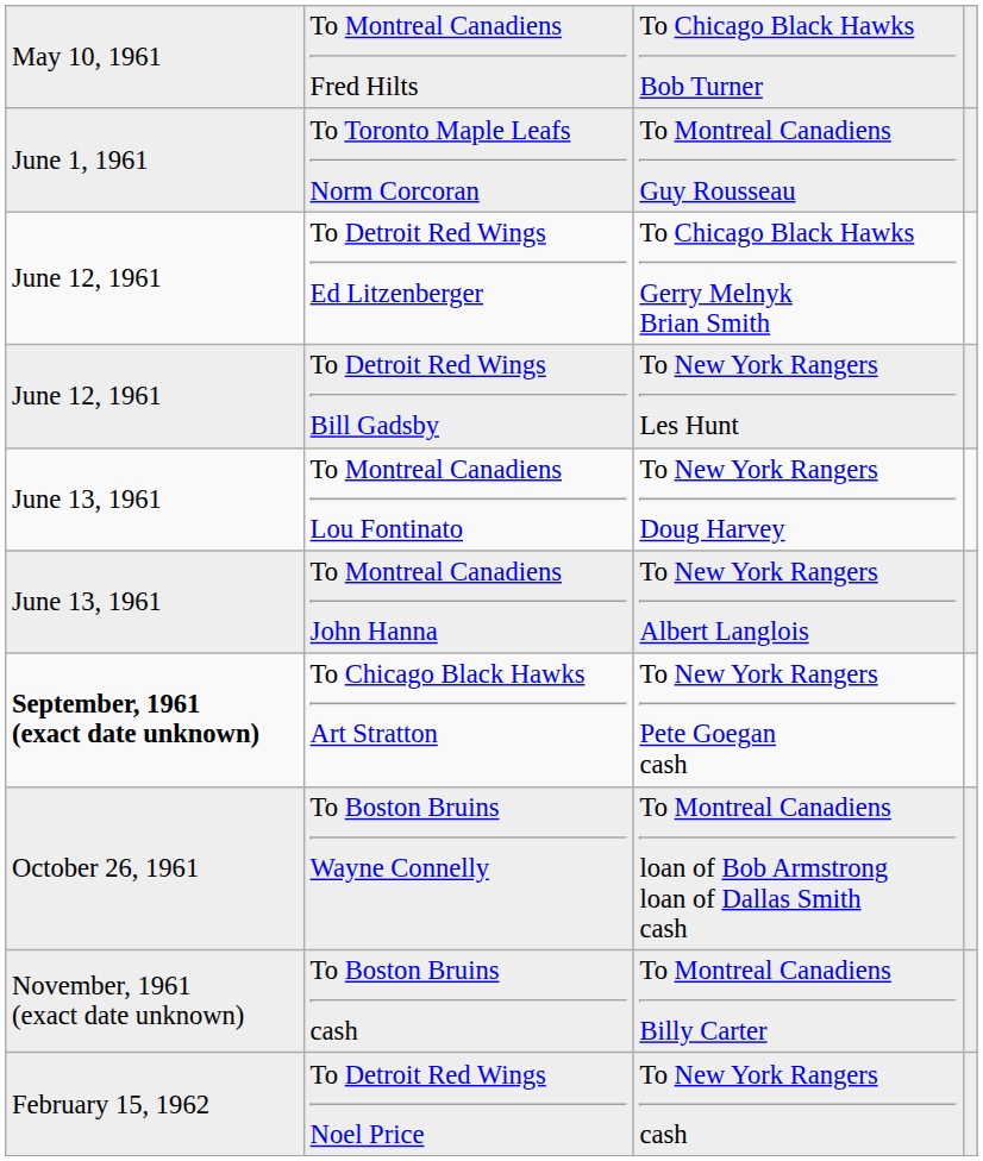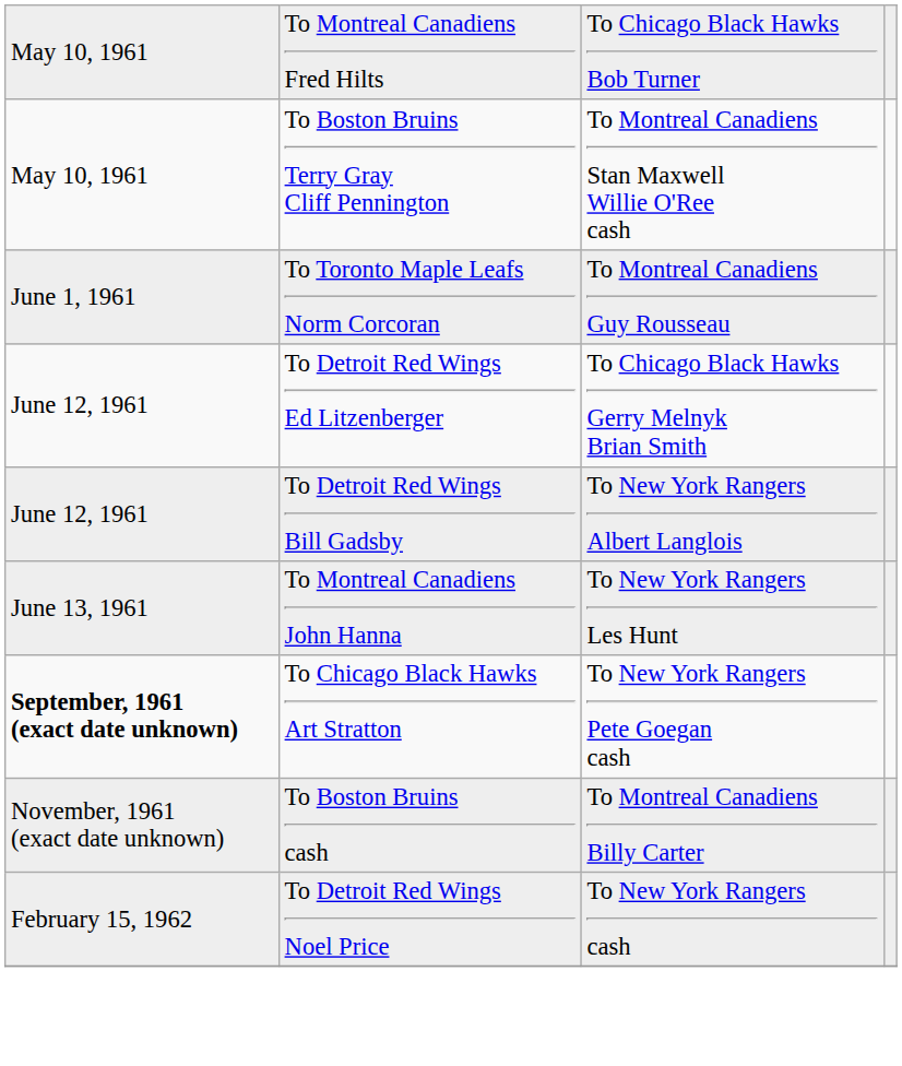+ row: May 10, 1961 | To Boston Bruins Terry Gray Cliff Pennington | To Montreal Canadiens Stan Maxwell Willie O'Ree cash
To Detroit Red Wings Bill Gadsby | column 3: To New York Rangers Les Hunt -> To New York Rangers Albert Langlois
- row: June 13, 1961 | To Montreal Canadiens Lou Fontinato | To New York Rangers Doug Harvey
To Montreal Canadiens John Hanna | column 3: To New York Rangers Albert Langlois -> To New York Rangers Les Hunt
- row: October 26, 1961 | To Boston Bruins Wayne Connelly | To Montreal Canadiens loan of Bob Armstrong loan of Dallas Smith cash
